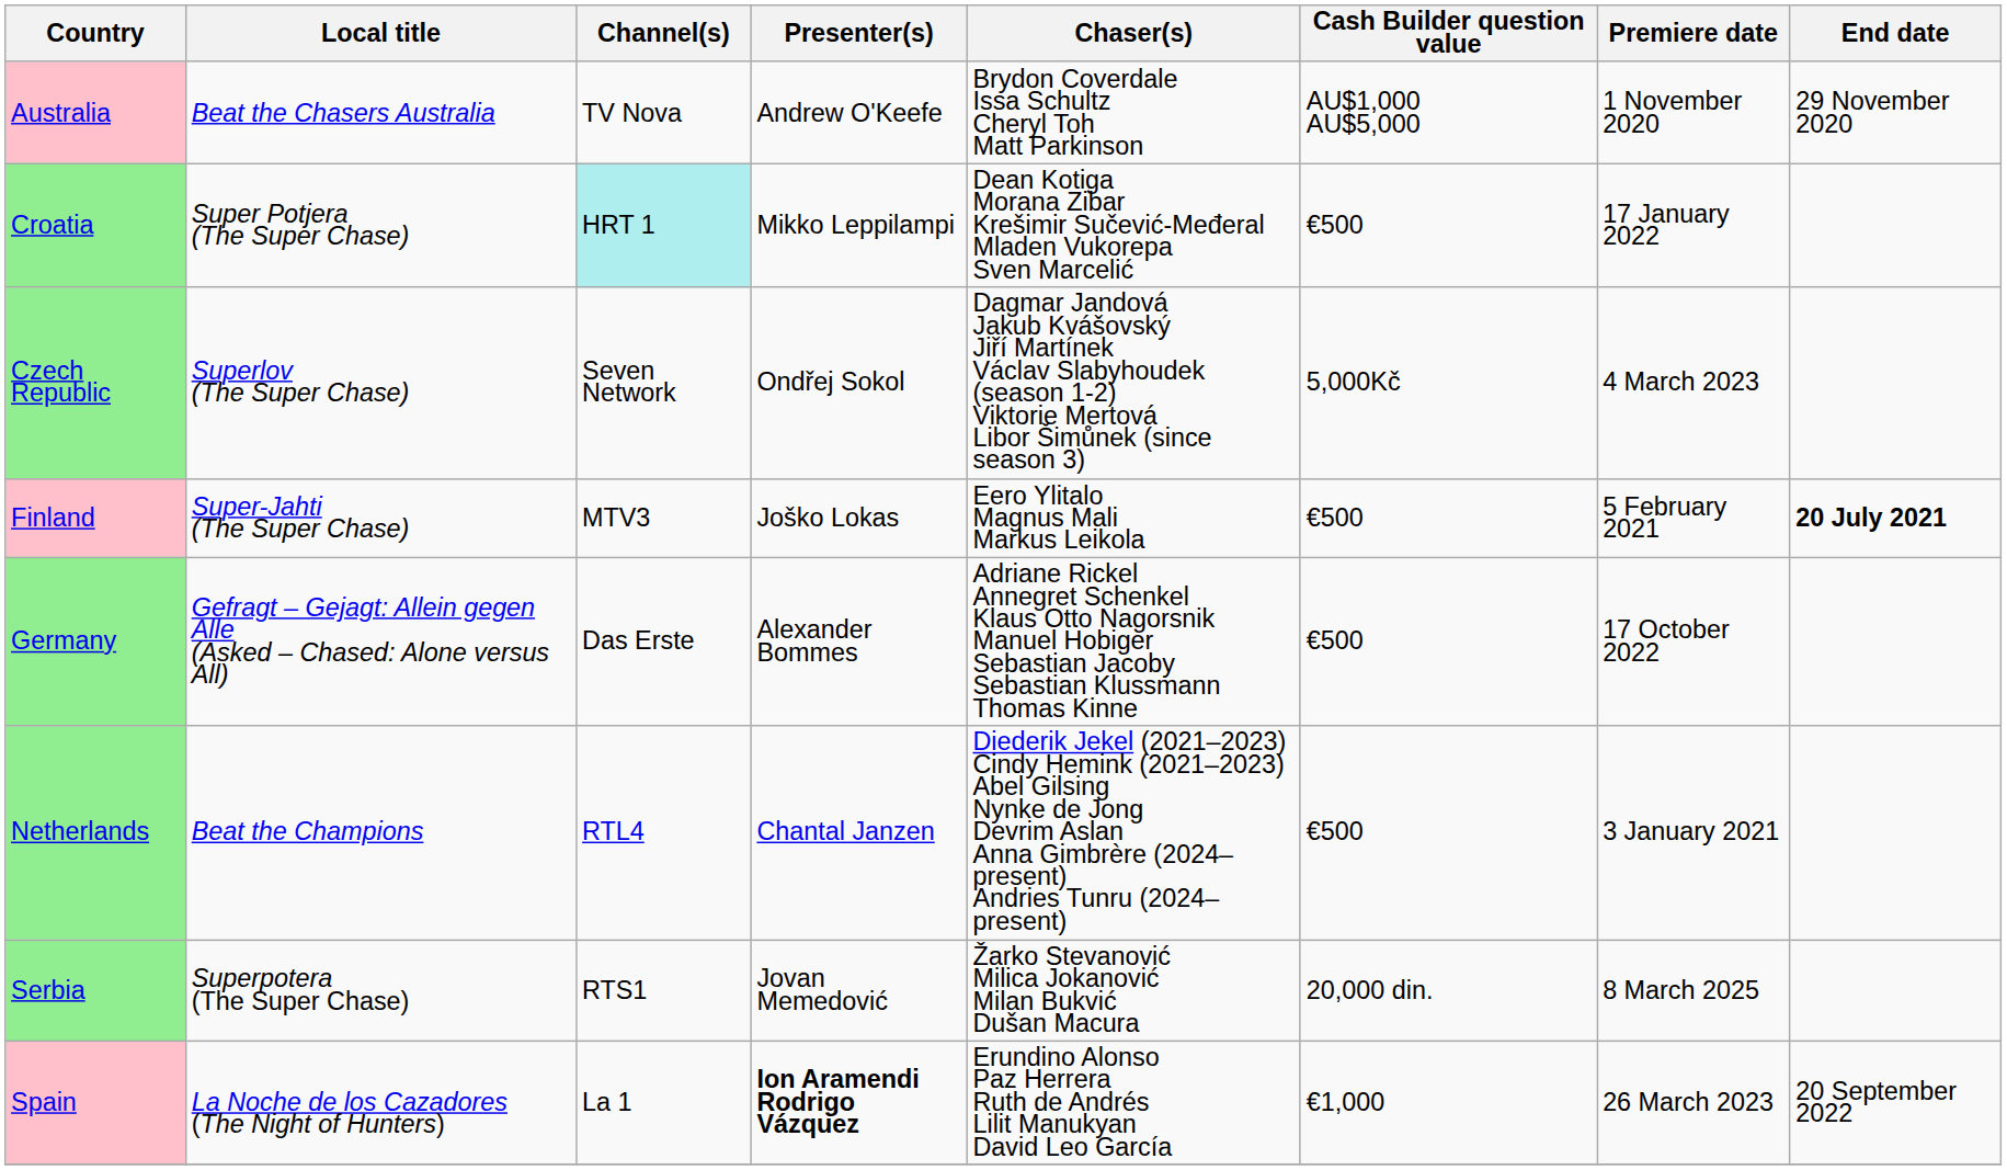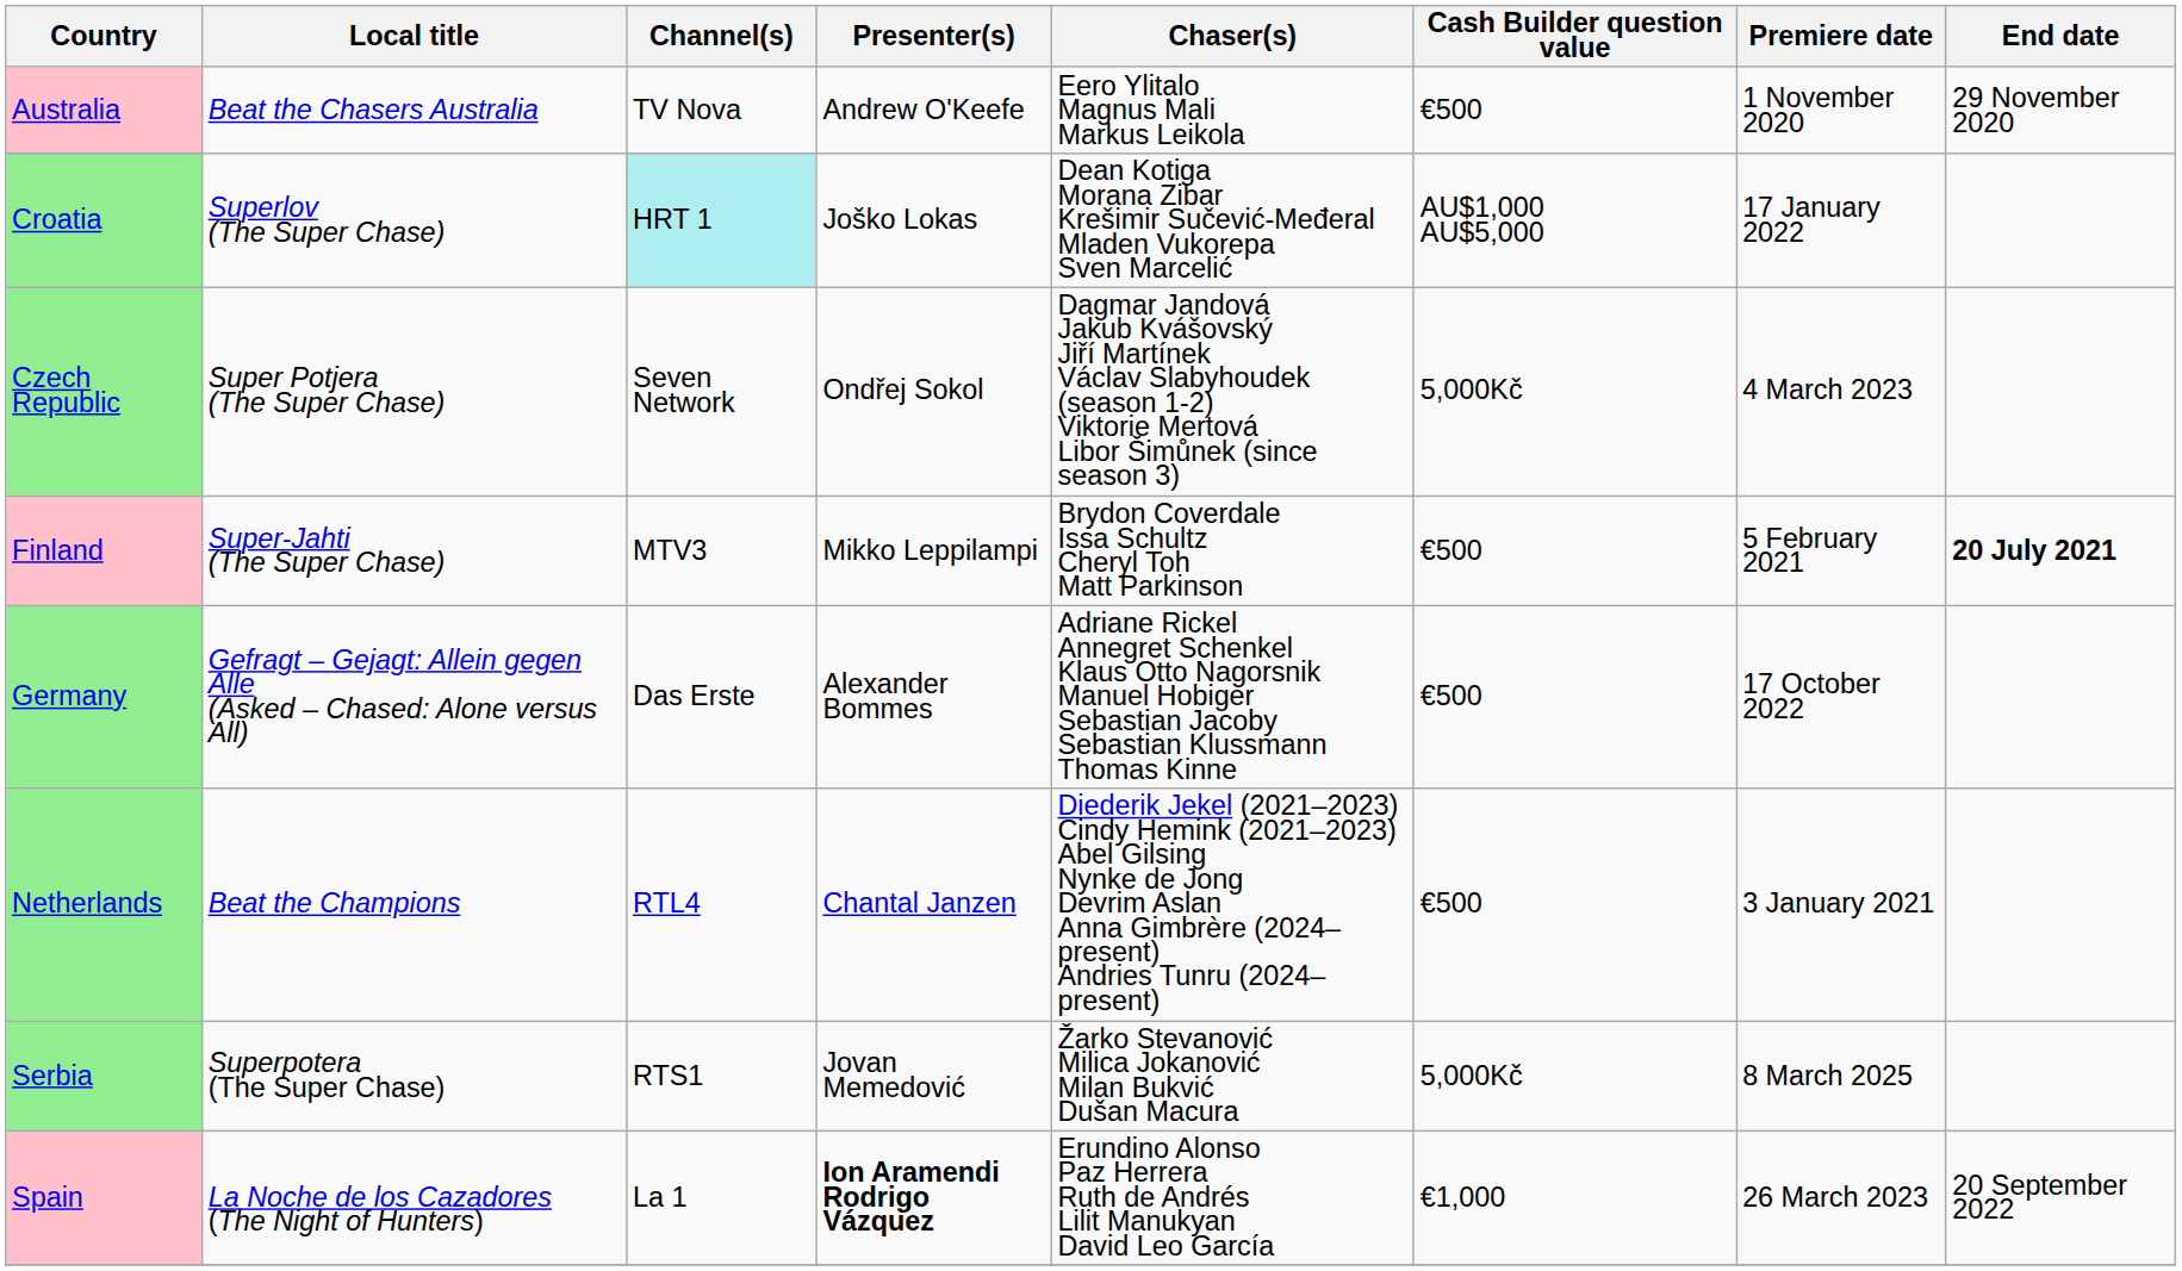Australia | Chaser(s): Brydon Coverdale Issa Schultz Cheryl Toh Matt Parkinson -> Eero Ylitalo Magnus Mali Markus Leikola
Australia | Cash Builder question value: AU$1,000 AU$5,000 -> €500
Croatia | Local title: Super Potjera (The Super Chase) -> Superlov (The Super Chase)
Croatia | Presenter(s): Mikko Leppilampi -> Joško Lokas
Croatia | Cash Builder question value: €500 -> AU$1,000 AU$5,000
Czech Republic | Local title: Superlov (The Super Chase) -> Super Potjera (The Super Chase)
Finland | Presenter(s): Joško Lokas -> Mikko Leppilampi
Finland | Chaser(s): Eero Ylitalo Magnus Mali Markus Leikola -> Brydon Coverdale Issa Schultz Cheryl Toh Matt Parkinson
Serbia | Cash Builder question value: 20,000 din. -> 5,000Kč
